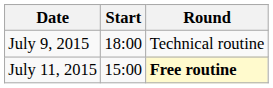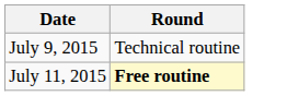- column: Start | 18:00 | 15:00
